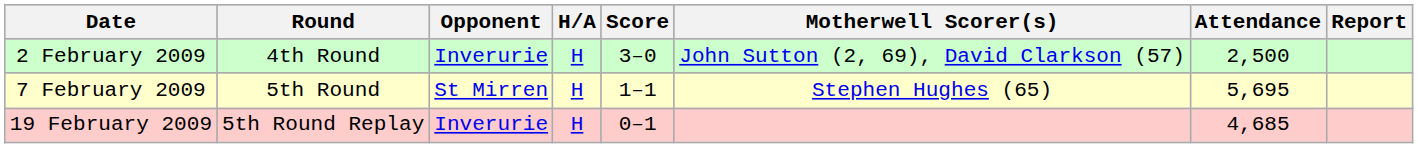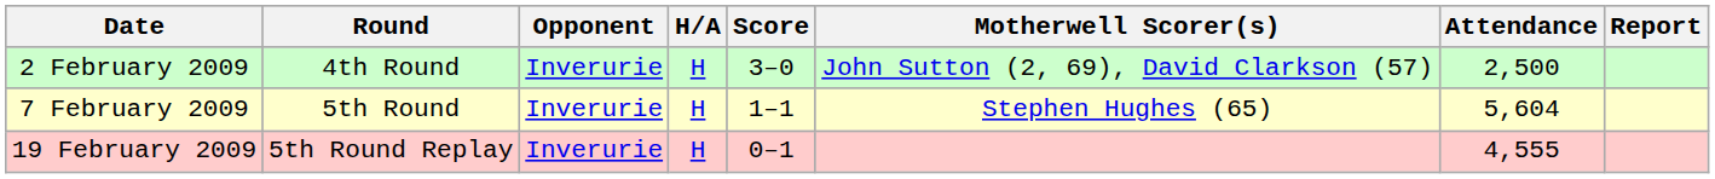7 February 2009 | Opponent: St Mirren -> Inverurie
7 February 2009 | Attendance: 5,695 -> 5,604
19 February 2009 | Attendance: 4,685 -> 4,555
